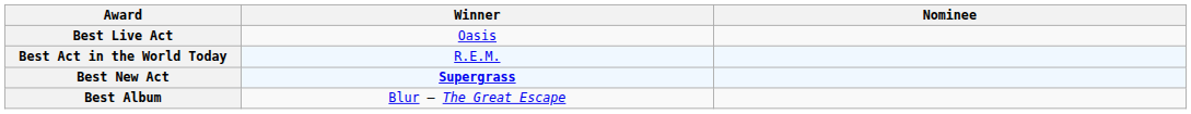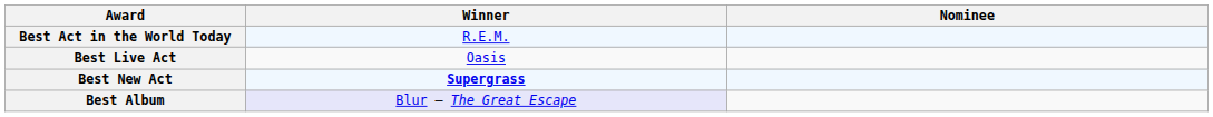rows swapped: Best Act in the World Today <-> Best Live Act
Best Album | Winner: no background -> lavender background
